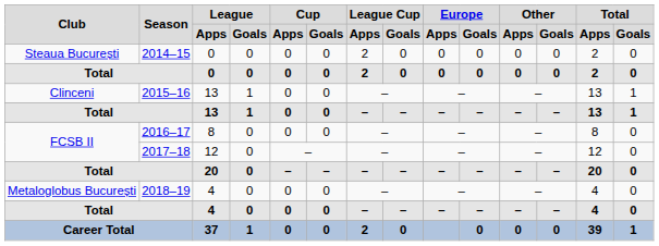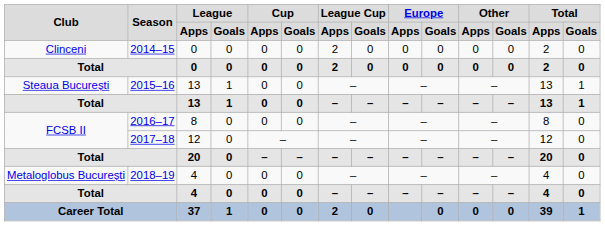2014–15 | Club: Steaua București -> Clinceni
2015–16 | Club: Clinceni -> Steaua București
